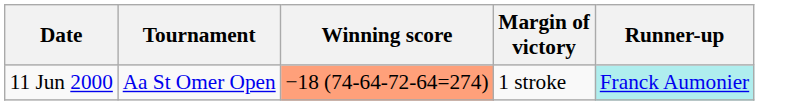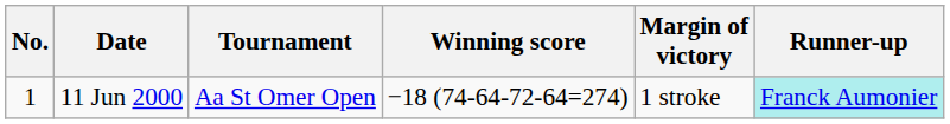+ column: No. | 1
11 Jun 2000 | Winning score: lightsalmon background -> no background
